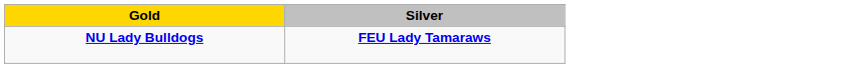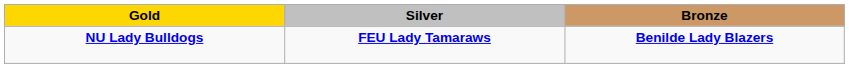+ column: Bronze | Benilde Lady Blazers
